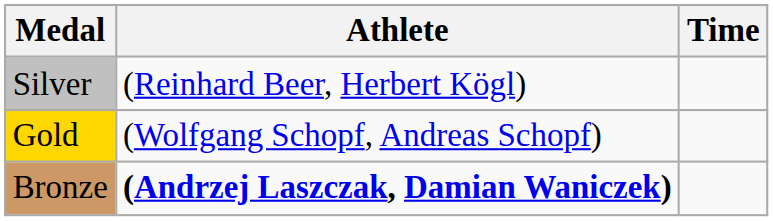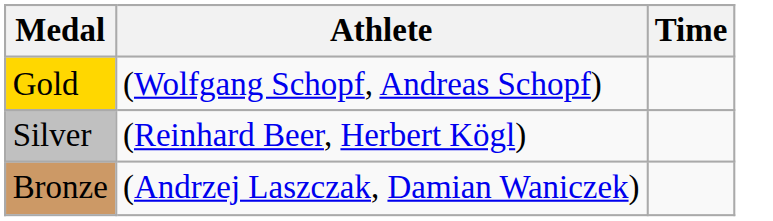rows swapped: Gold <-> Silver
Bronze | Athlete: bold -> normal
